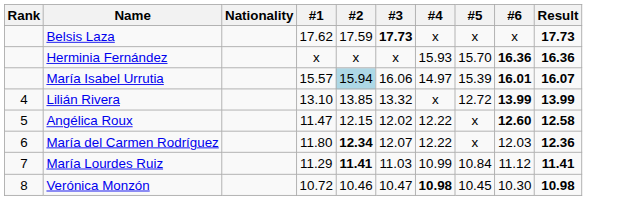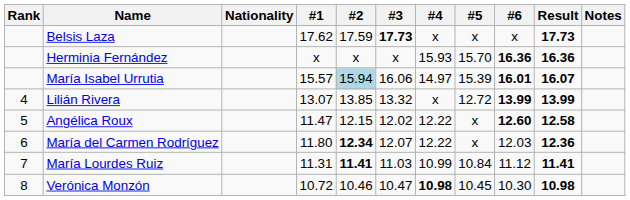+ column: Notes
Lilián Rivera | #1: 13.10 -> 13.07
María Lourdes Ruiz | #1: 11.29 -> 11.31
